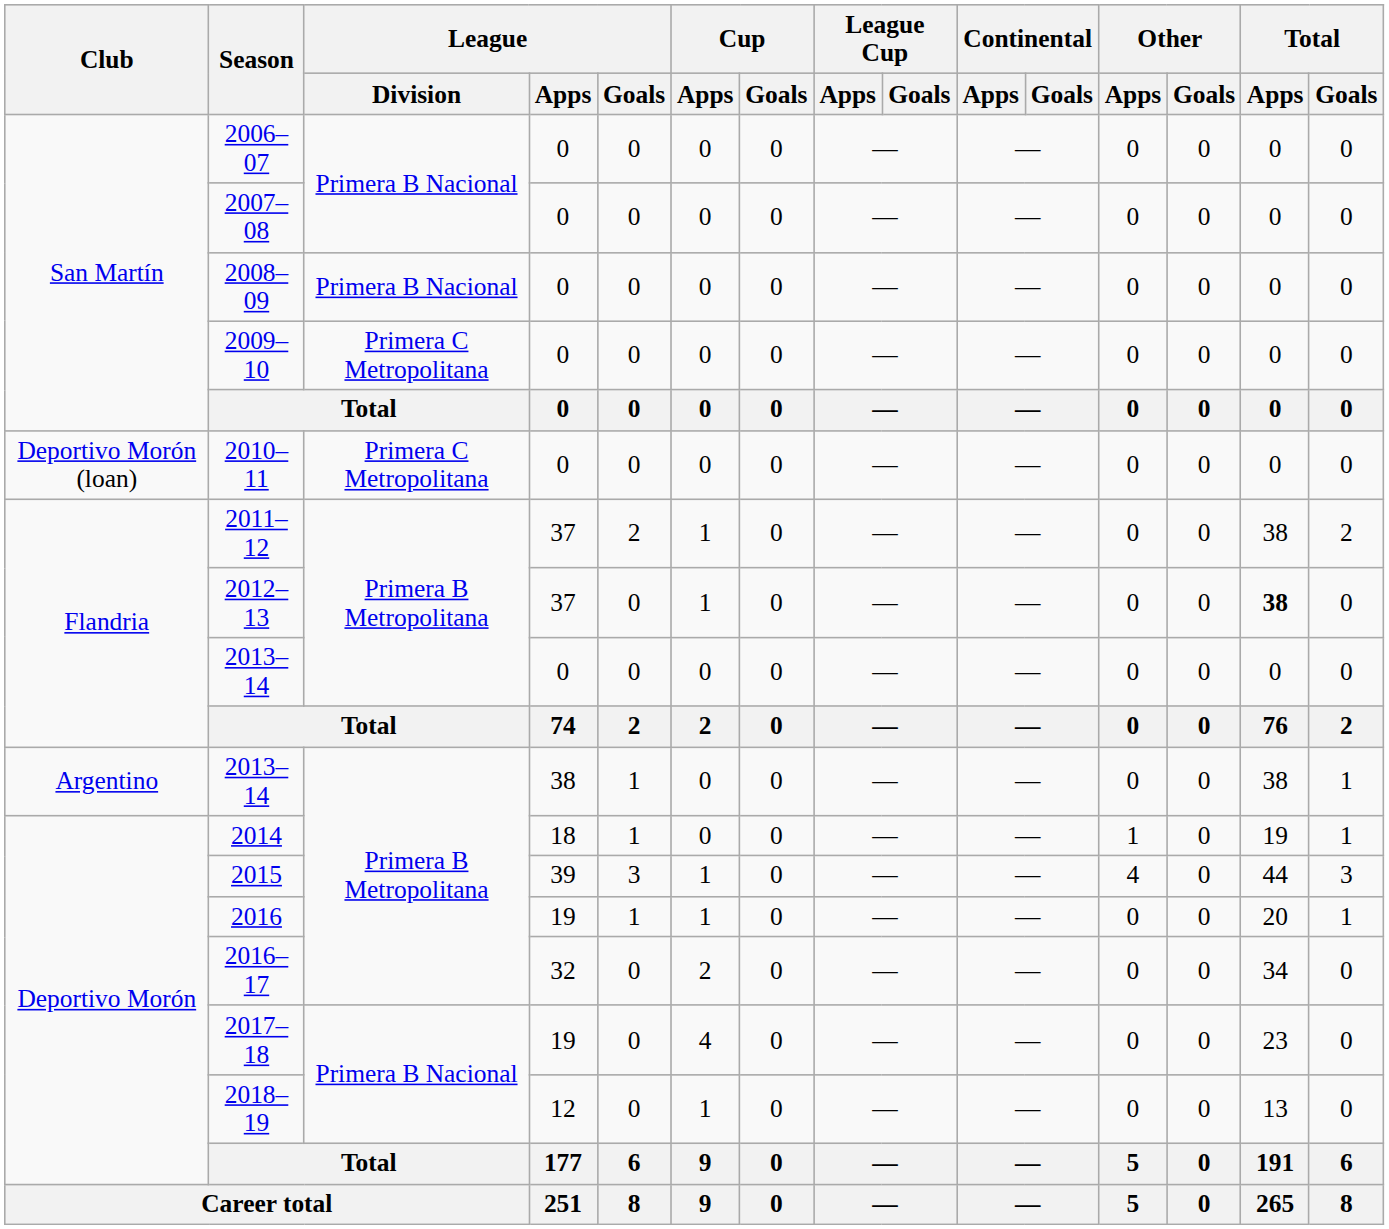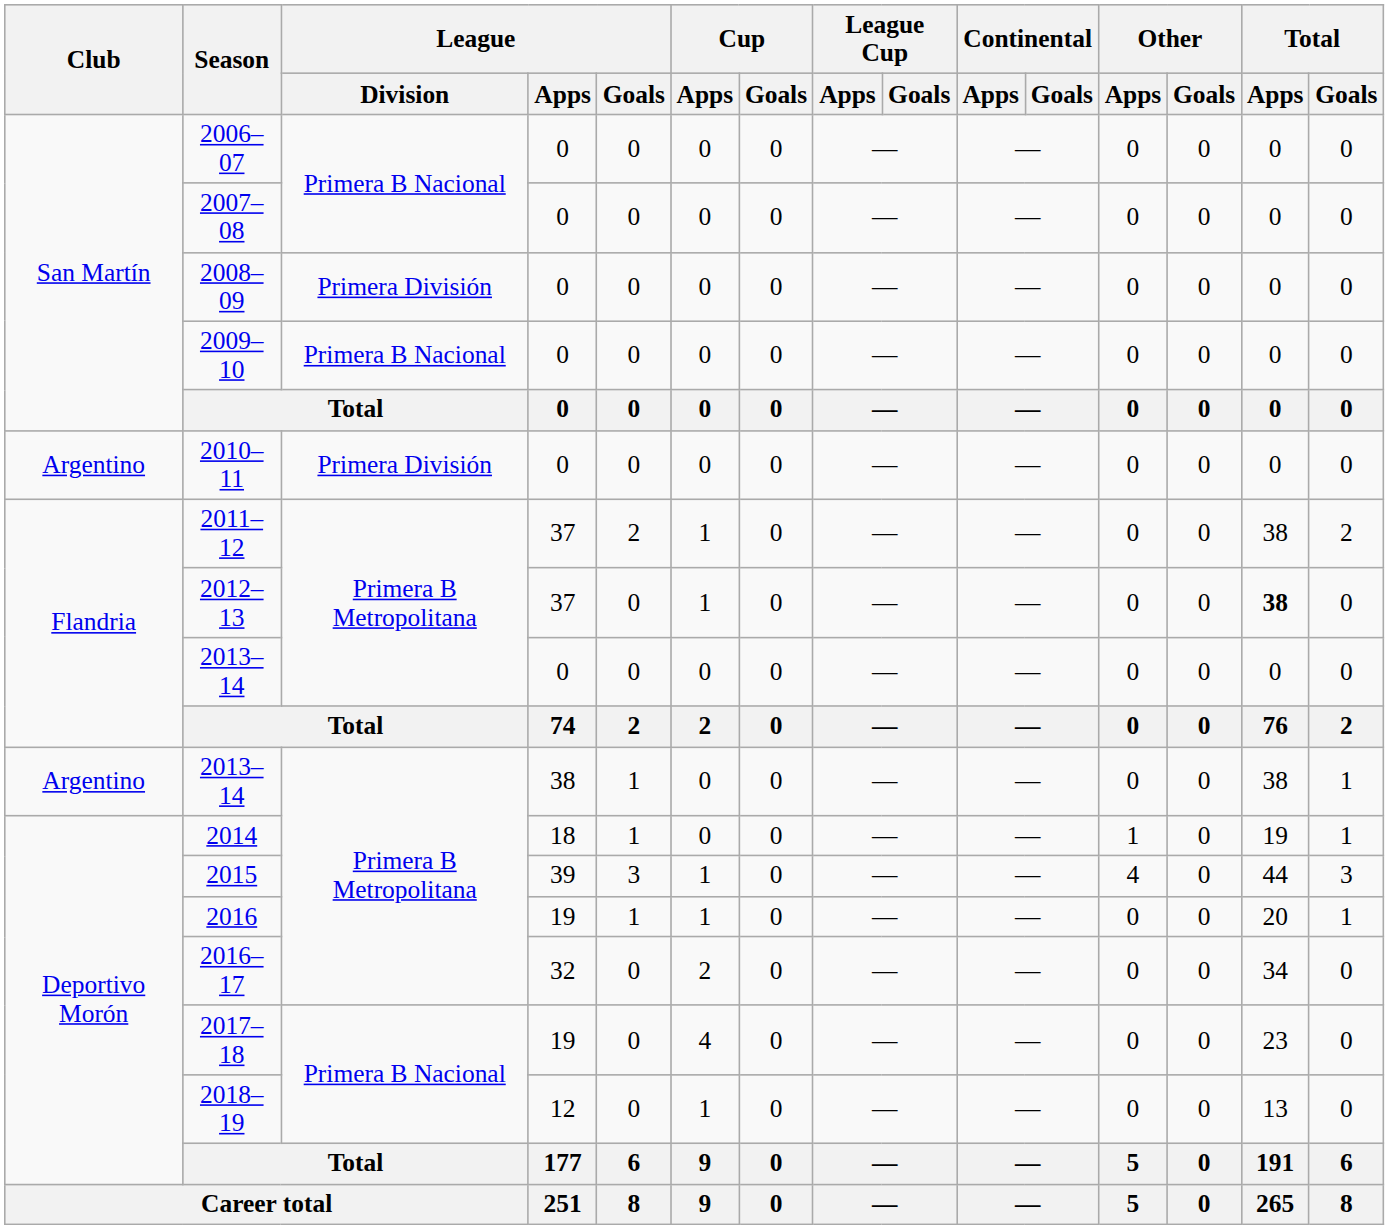2008–09 | League / Division: Primera B Nacional -> Primera División
2009–10 | League / Division: Primera C Metropolitana -> Primera B Nacional
2010–11 | Club: Deportivo Morón (loan) -> Argentino
2010–11 | League / Division: Primera C Metropolitana -> Primera División
